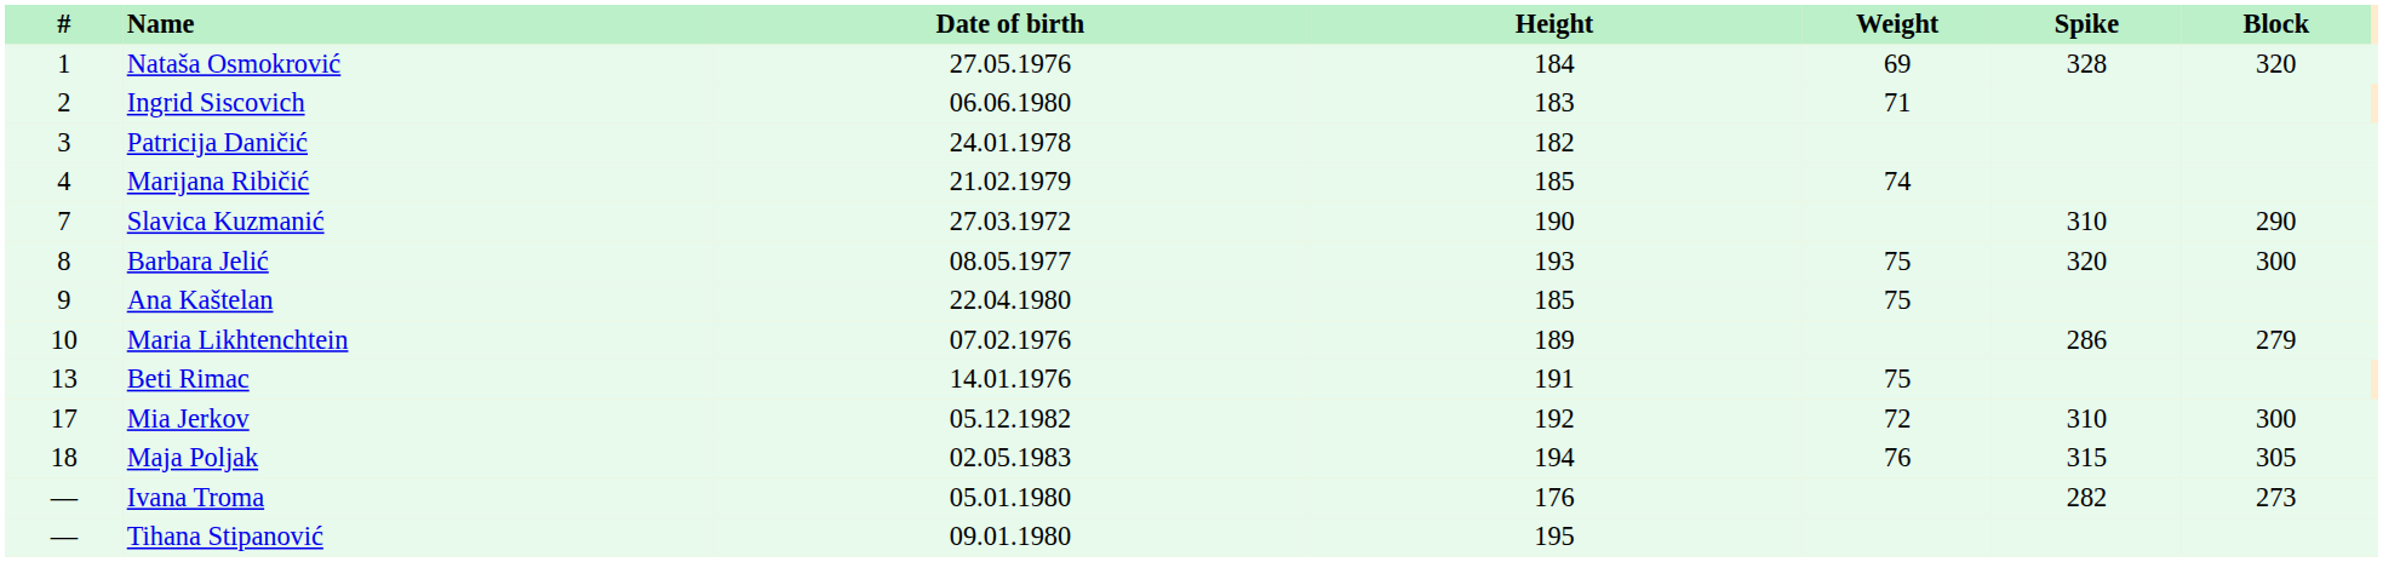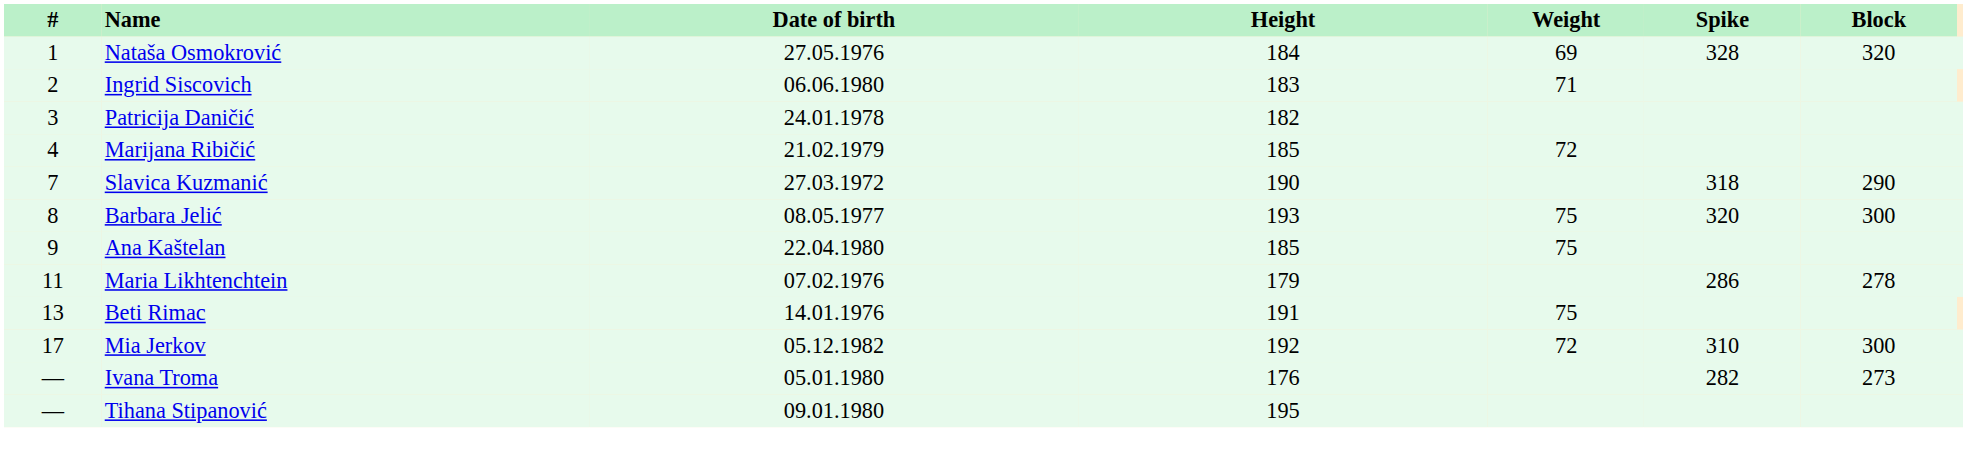Marijana Ribičić | Weight: 74 -> 72
Slavica Kuzmanić | Spike: 310 -> 318
Maria Likhtenchtein | #: 10 -> 11
Maria Likhtenchtein | Height: 189 -> 179
Maria Likhtenchtein | Block: 279 -> 278
- row: 18 | Maja Poljak | 02.05.1983 | 194 | 76 | 315 | 305
